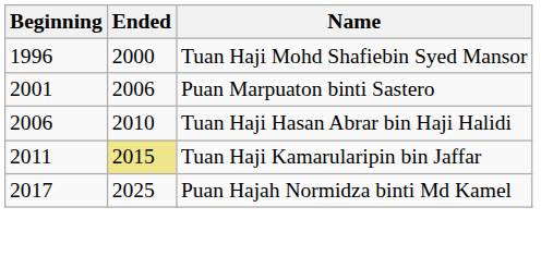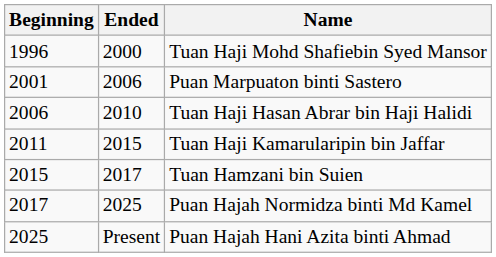Tuan Haji Kamarularipin bin Jaffar | Ended: khaki background -> no background
+ row: 2015 | 2017 | Tuan Hamzani bin Suien
+ row: 2025 | Present | Puan Hajah Hani Azita binti Ahmad
